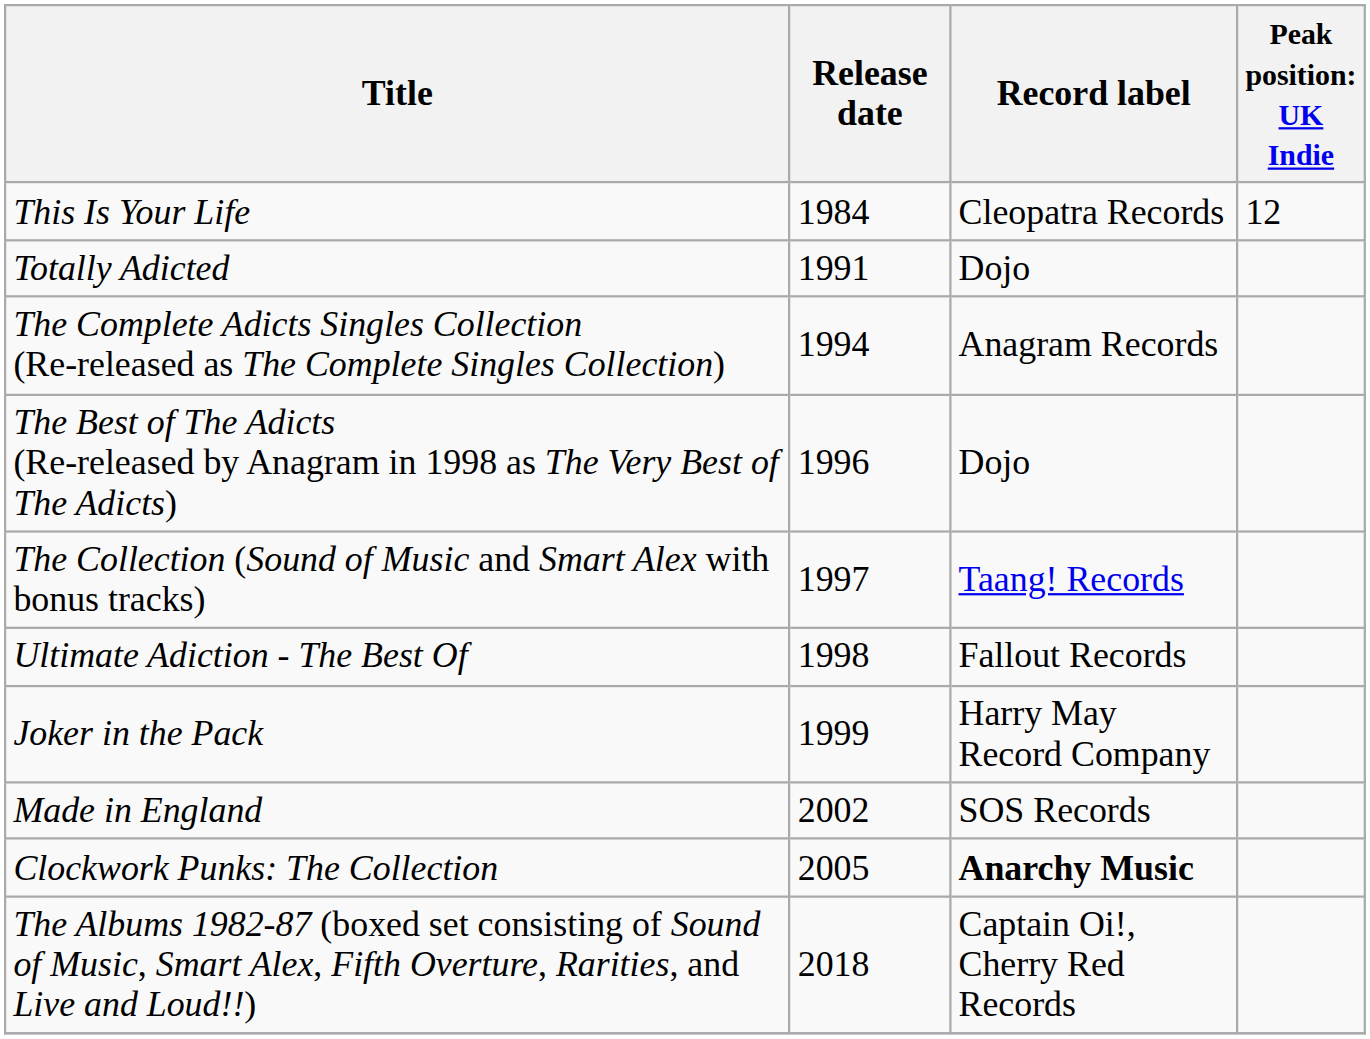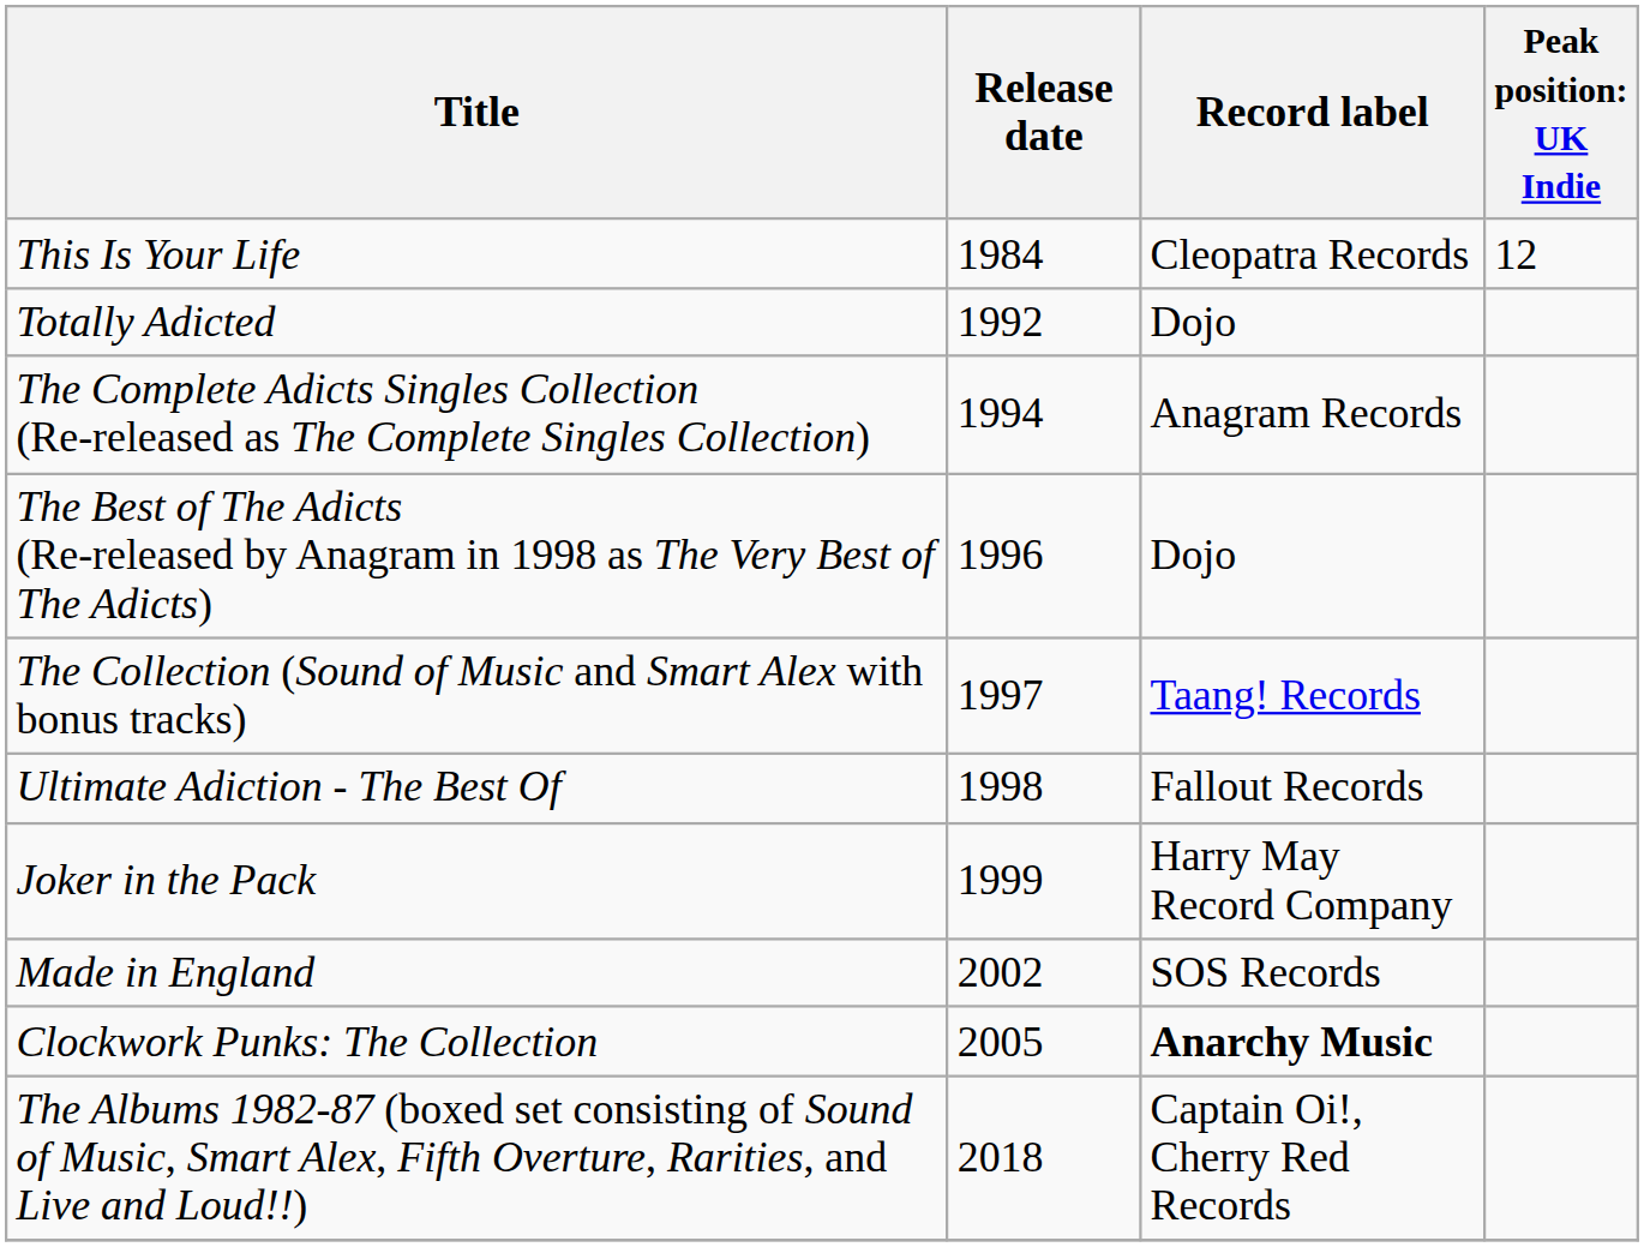Totally Adicted | Release date: 1991 -> 1992
